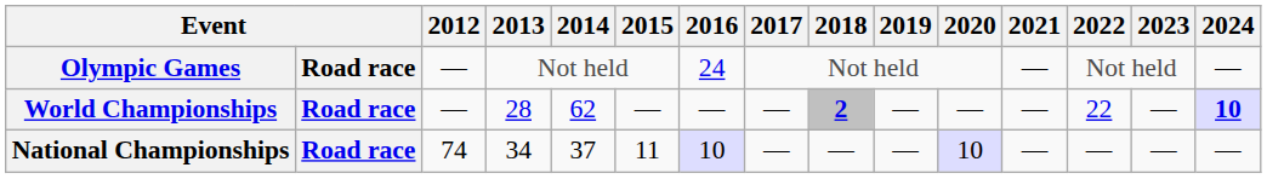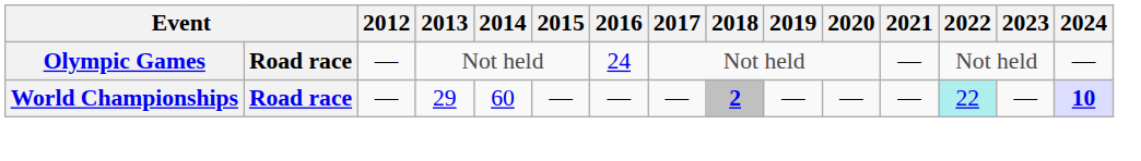World Championships | 2013: 28 -> 29
World Championships | 2014: 62 -> 60
World Championships | 2022: no background -> paleturquoise background
- row: National Championships | Road race | 74 | 34 | 37 | 11 | 10 | — | — | — | 10 | — | — | — | —
